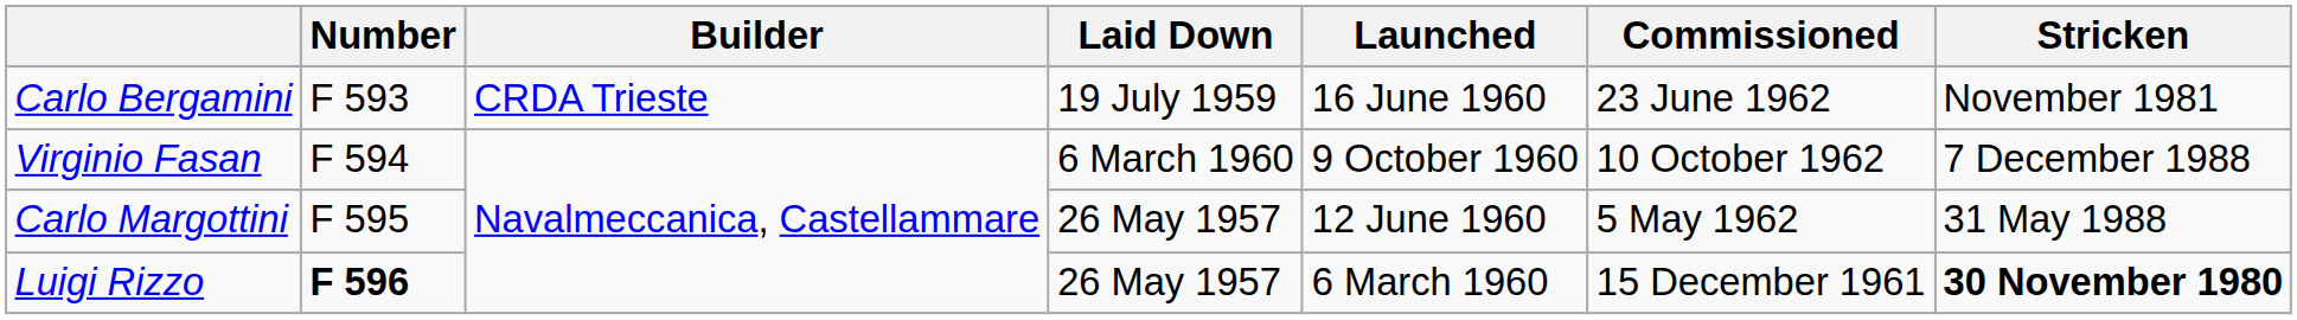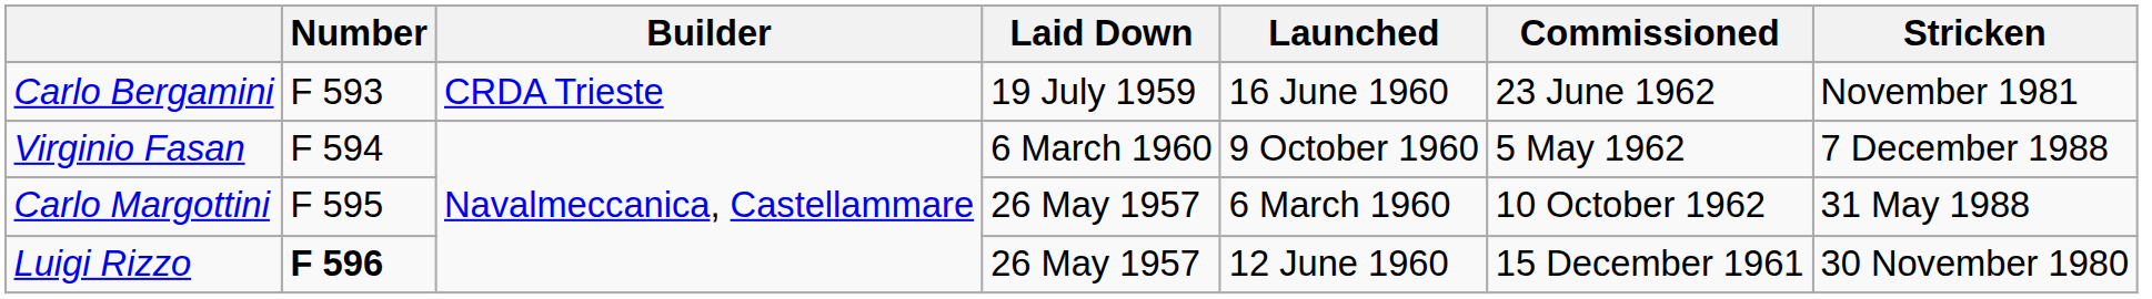Virginio Fasan | Commissioned: 10 October 1962 -> 5 May 1962
Carlo Margottini | Launched: 12 June 1960 -> 6 March 1960
Carlo Margottini | Commissioned: 5 May 1962 -> 10 October 1962
Luigi Rizzo | Launched: 6 March 1960 -> 12 June 1960
Luigi Rizzo | Stricken: bold -> normal
